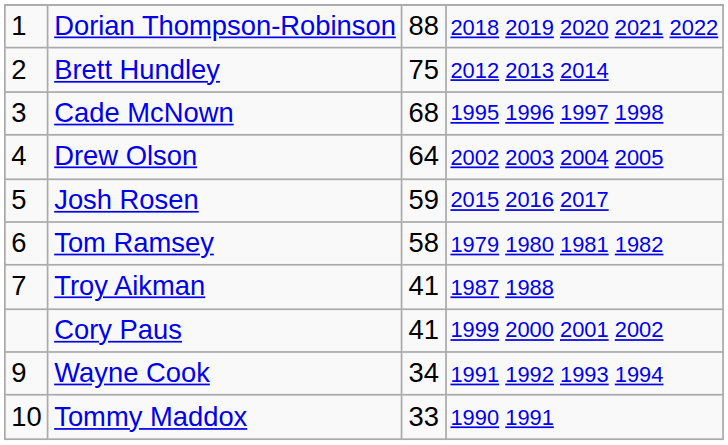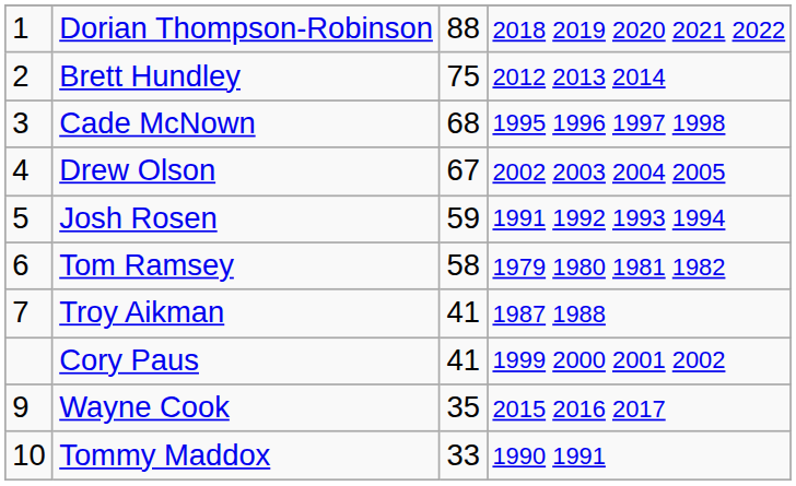Drew Olson | column 3: 64 -> 67
Josh Rosen | column 4: 2015 2016 2017 -> 1991 1992 1993 1994
Wayne Cook | column 3: 34 -> 35
Wayne Cook | column 4: 1991 1992 1993 1994 -> 2015 2016 2017
